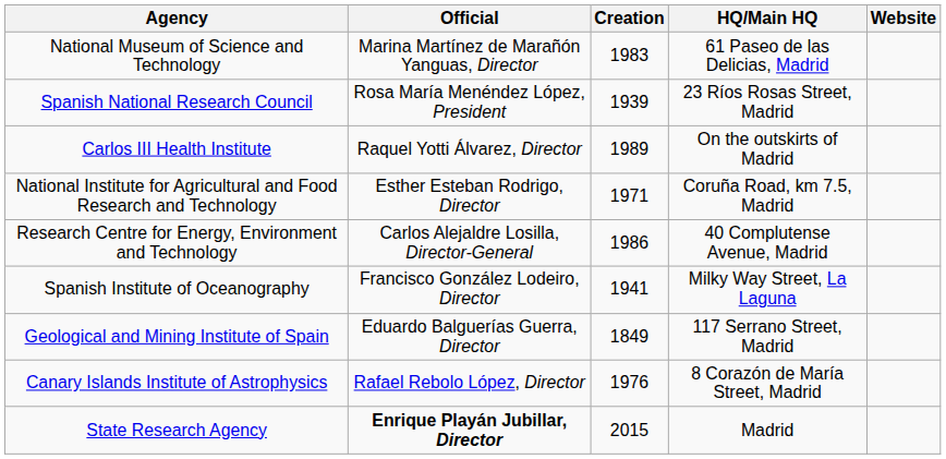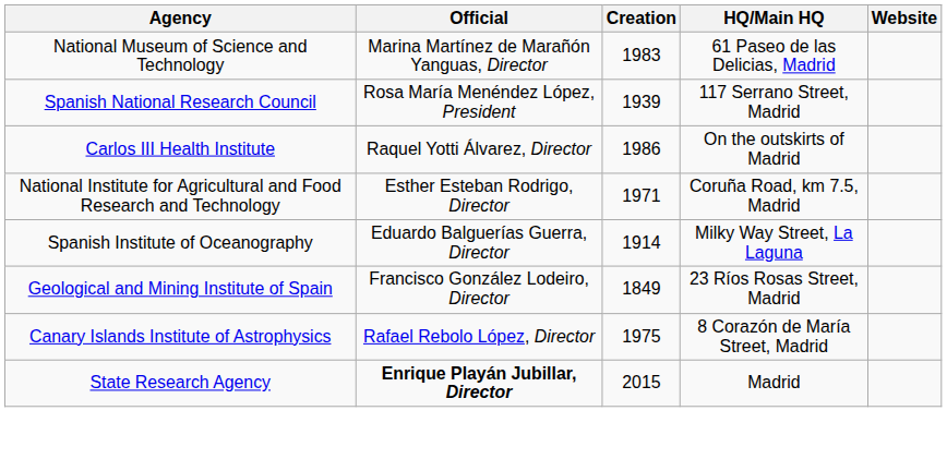Spanish National Research Council | HQ/Main HQ: 23 Ríos Rosas Street, Madrid -> 117 Serrano Street, Madrid
Carlos III Health Institute | Creation: 1989 -> 1986
- row: Research Centre for Energy, Environment and Technology | Carlos Alejaldre Losilla, Director-General | 1986 | 40 Complutense Avenue, Madrid
Spanish Institute of Oceanography | Official: Francisco González Lodeiro, Director -> Eduardo Balguerías Guerra, Director
Spanish Institute of Oceanography | Creation: 1941 -> 1914
Geological and Mining Institute of Spain | Official: Eduardo Balguerías Guerra, Director -> Francisco González Lodeiro, Director
Geological and Mining Institute of Spain | HQ/Main HQ: 117 Serrano Street, Madrid -> 23 Ríos Rosas Street, Madrid
Canary Islands Institute of Astrophysics | Creation: 1976 -> 1975
